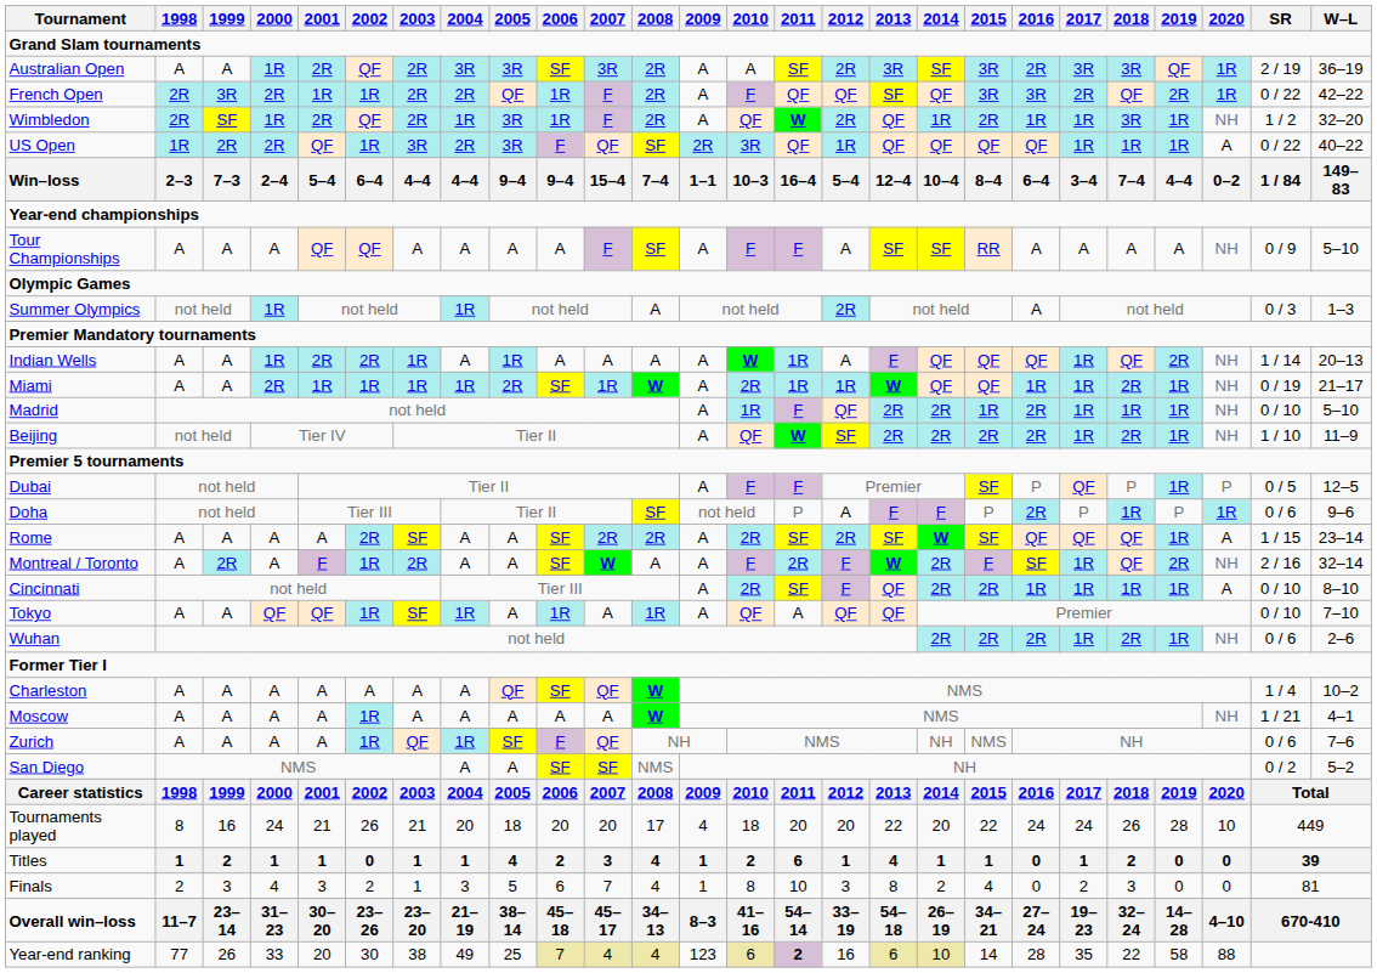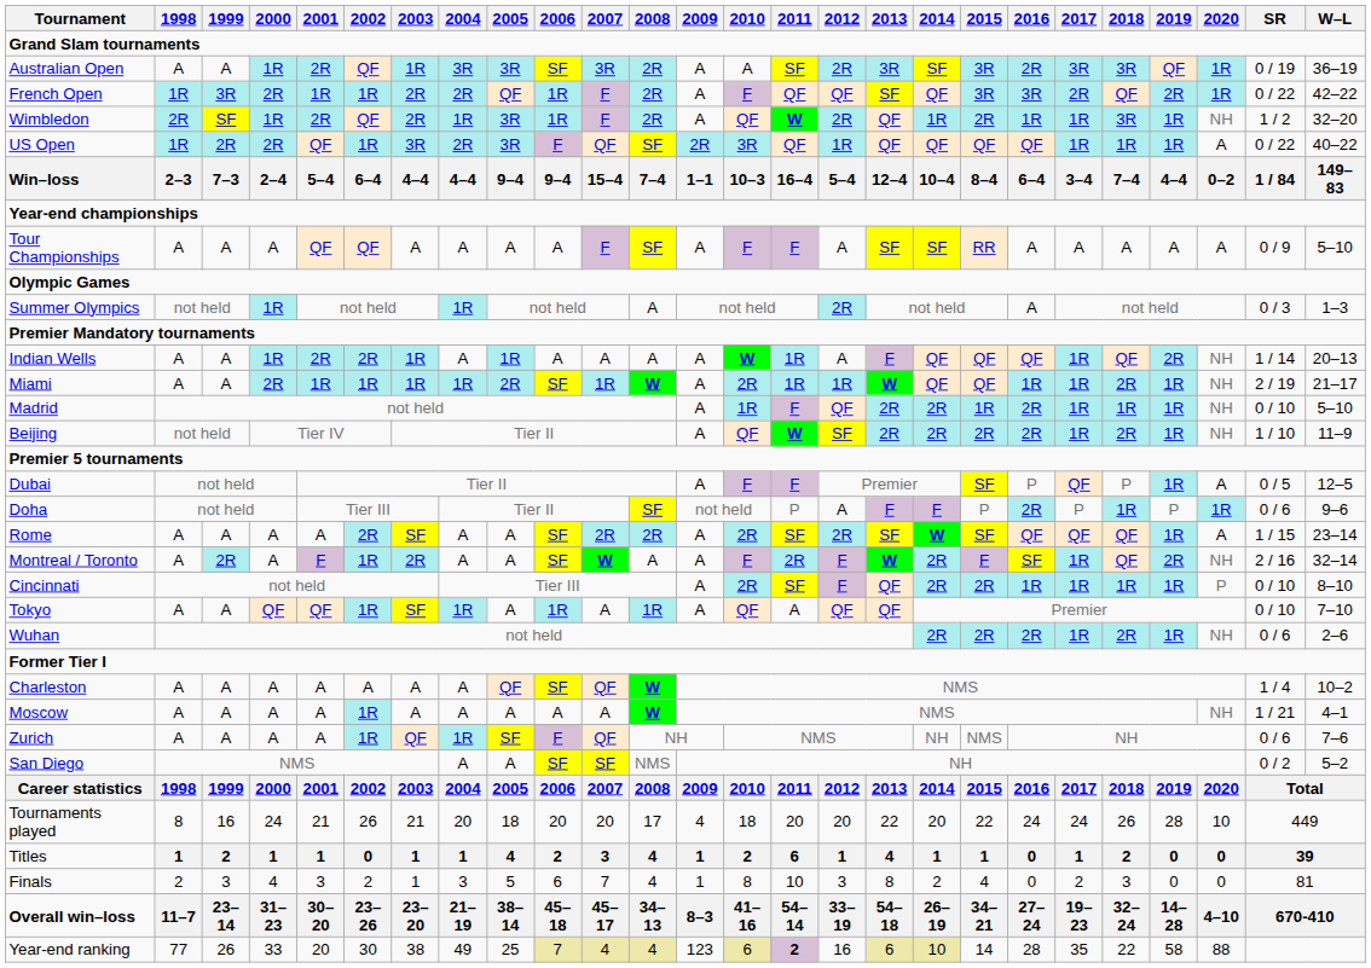Australian Open | 2003: 2R -> 1R
Australian Open | SR: 2 / 19 -> 0 / 19
French Open | 1998: 2R -> 1R
Tour Championships | 2020: NH -> A
Miami | SR: 0 / 19 -> 2 / 19
Dubai | 2020: P -> A
Cincinnati | 2020: A -> P
